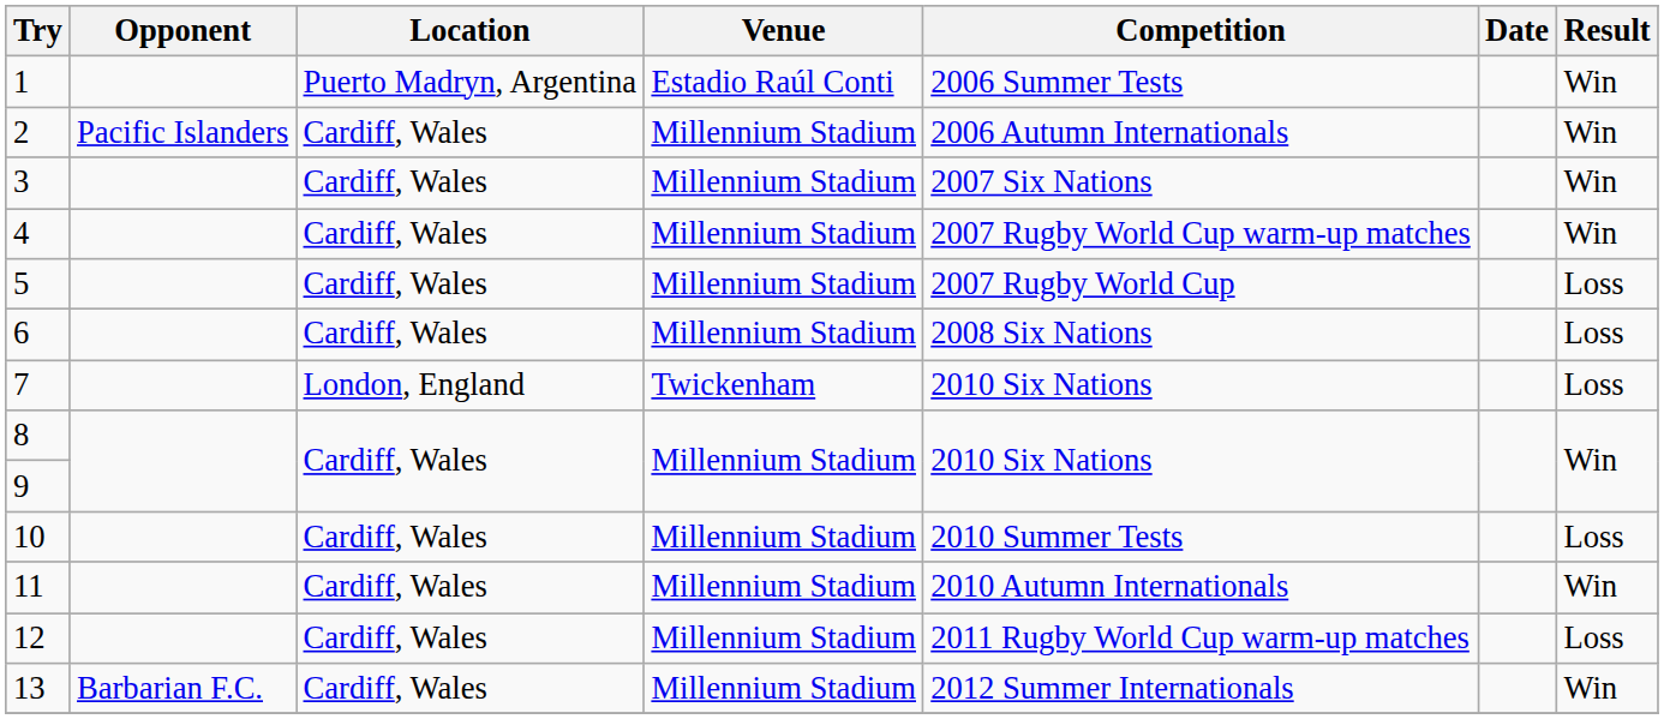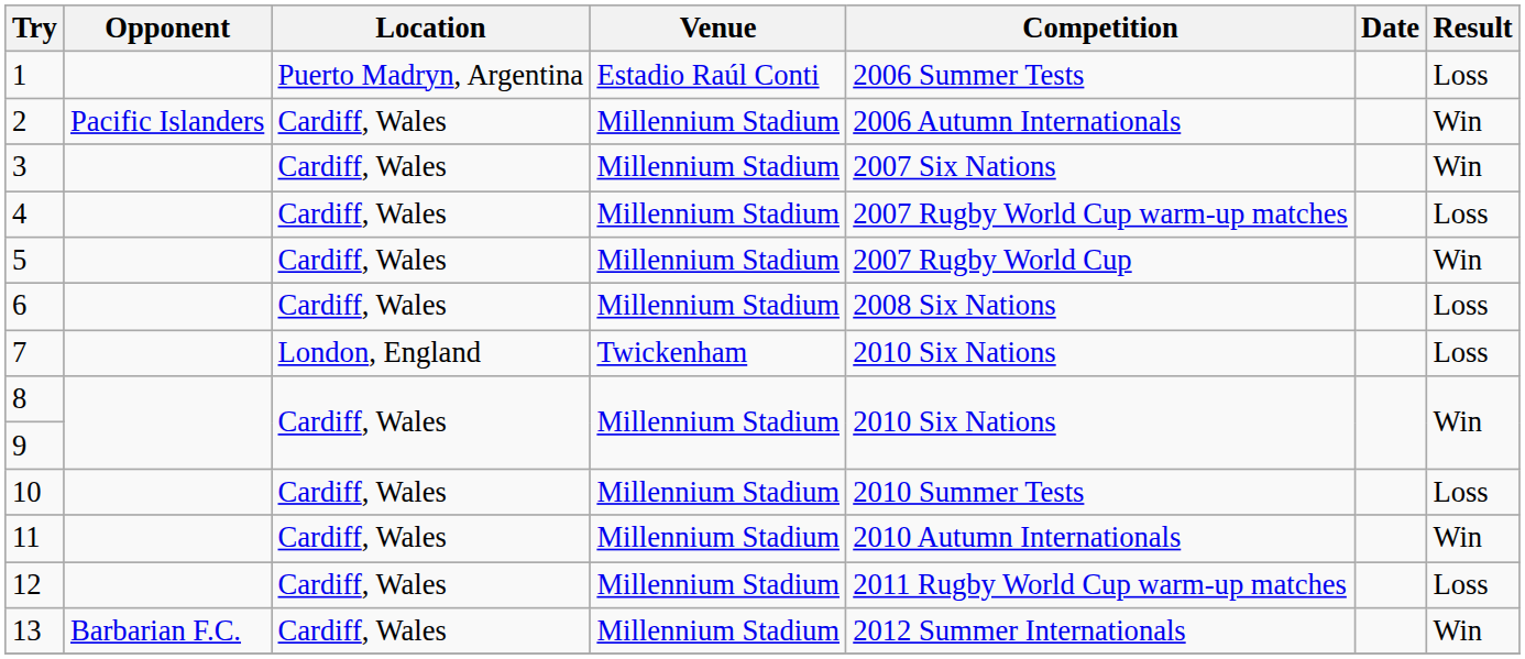1 | Result: Win -> Loss
4 | Result: Win -> Loss
5 | Result: Loss -> Win
